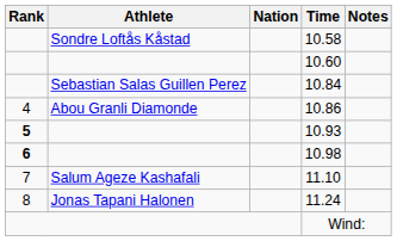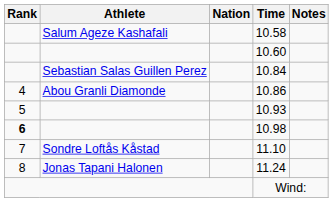10.58 | Athlete: Sondre Loftås Kåstad -> Salum Ageze Kashafali
10.93 | Rank: bold -> normal
11.10 | Athlete: Salum Ageze Kashafali -> Sondre Loftås Kåstad
